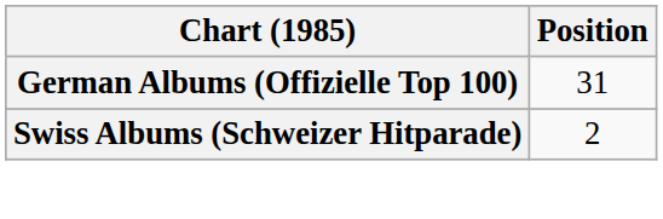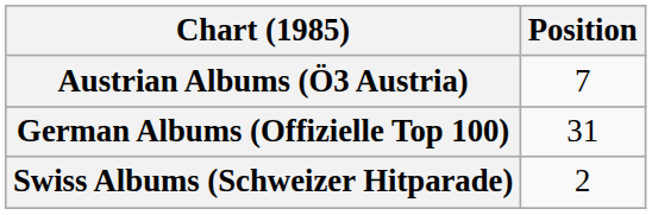+ row: Austrian Albums (Ö3 Austria) | 7
